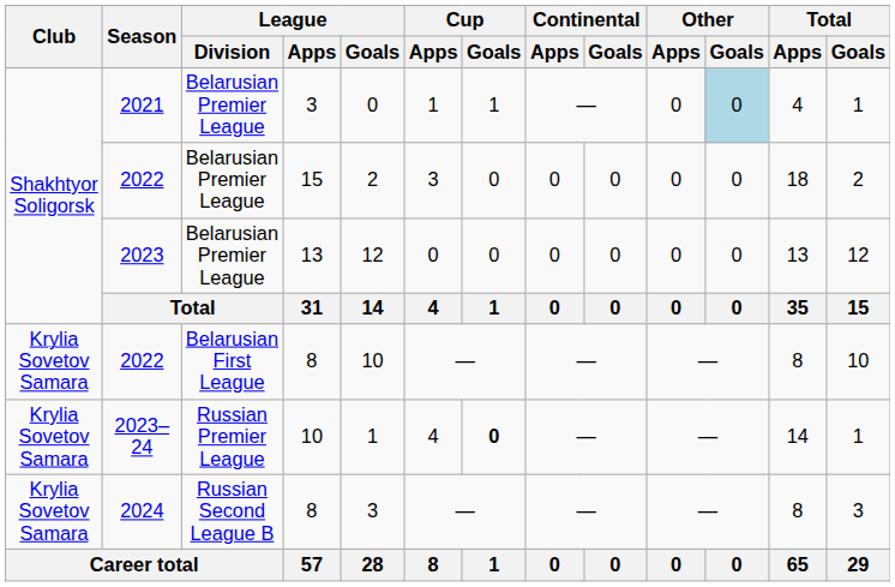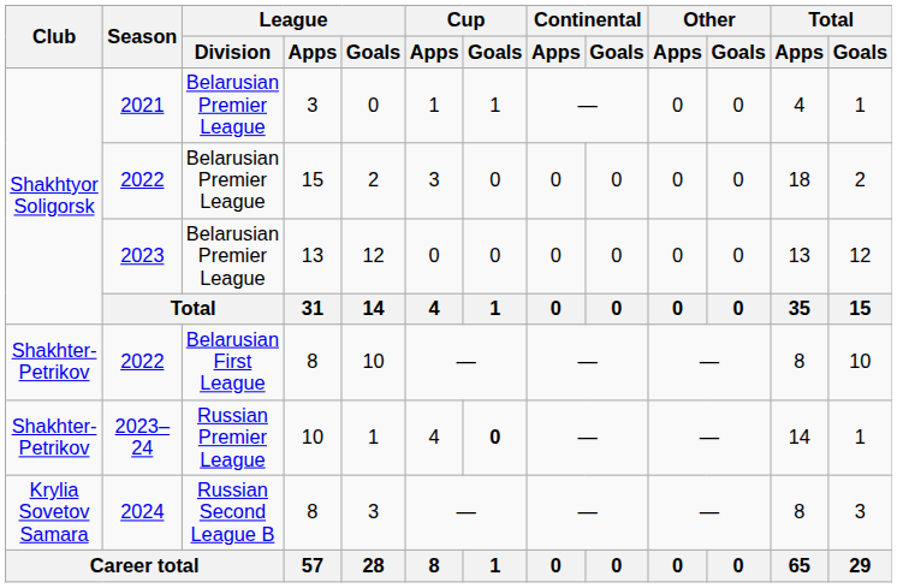2021 | Other / Goals: lightblue background -> no background
2022 / 8 | Club: Krylia Sovetov Samara -> Shakhter-Petrikov
2023–24 | Club: Krylia Sovetov Samara -> Shakhter-Petrikov
